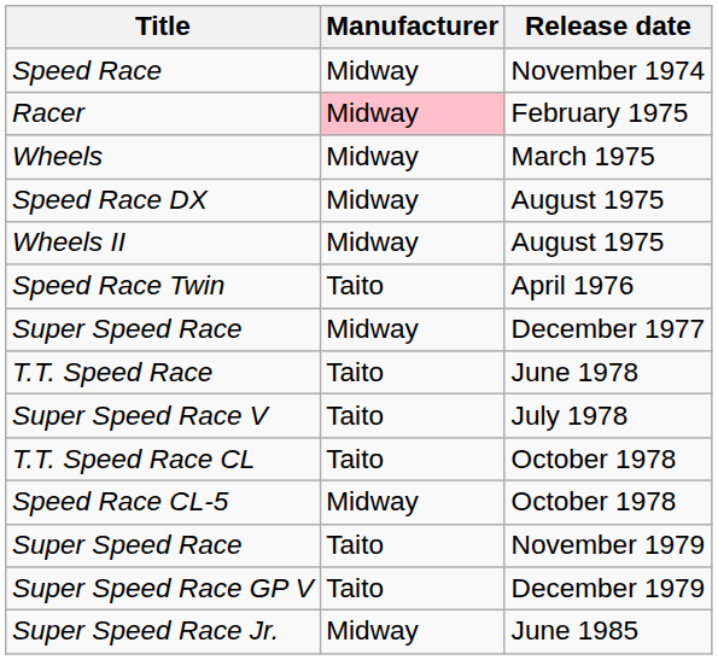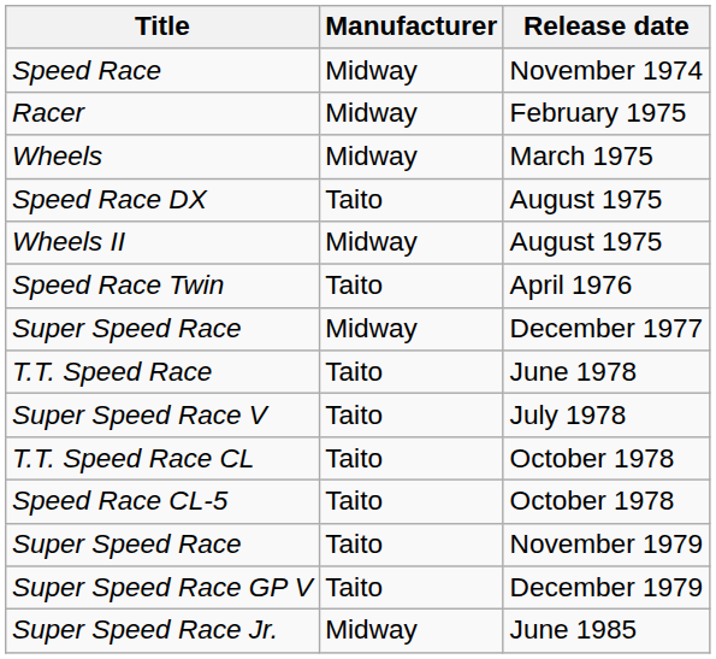Racer | Manufacturer: pink background -> no background
Speed Race DX | Manufacturer: Midway -> Taito
Speed Race CL-5 | Manufacturer: Midway -> Taito
